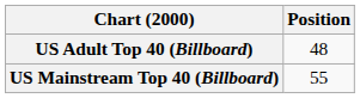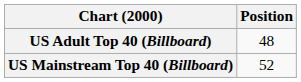US Mainstream Top 40 (Billboard) | Position: 55 -> 52
